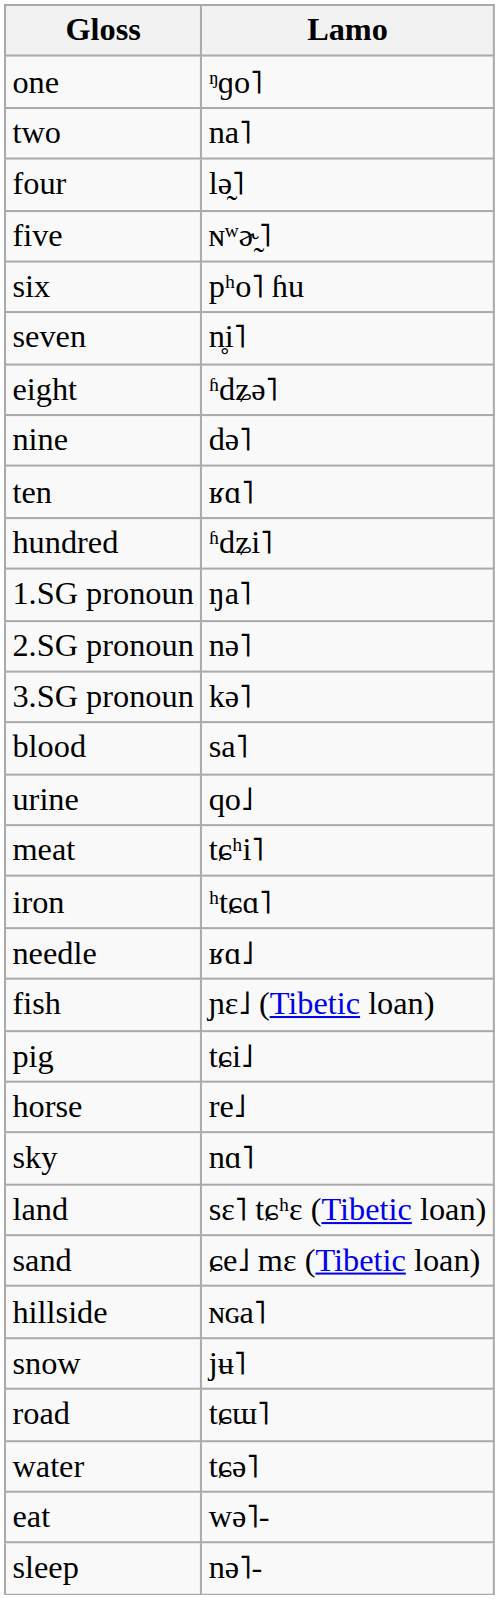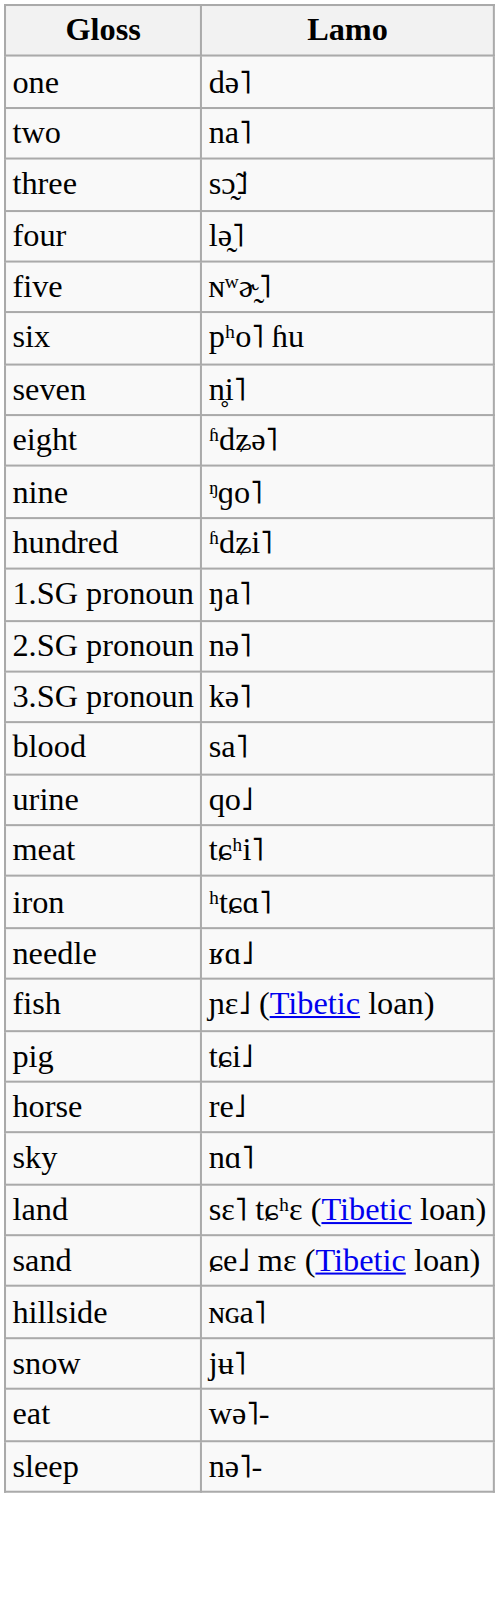one | Lamo: ᵑɡo˥ -> də˥
+ row: three | sɔ̰̃˩
nine | Lamo: də˥ -> ᵑɡo˥
- row: ten | ʁɑ˥
- row: road | tɕɯ˥
- row: water | tɕə˥
